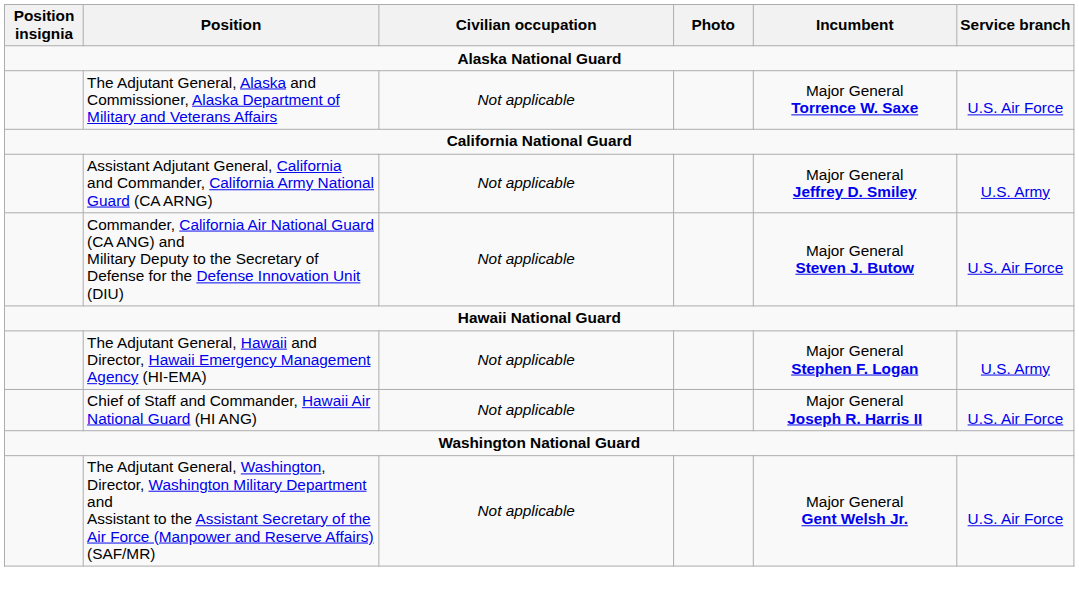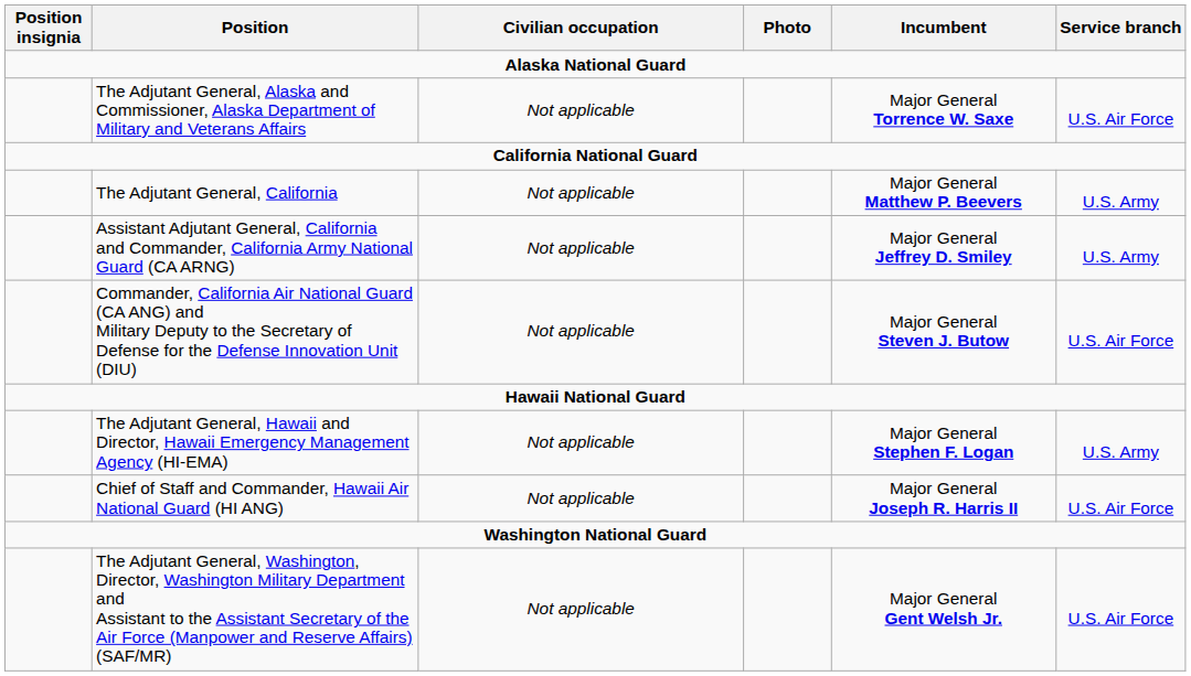+ row: The Adjutant General, California | Not applicable | Major General Matthew P. Beevers | U.S. Army
